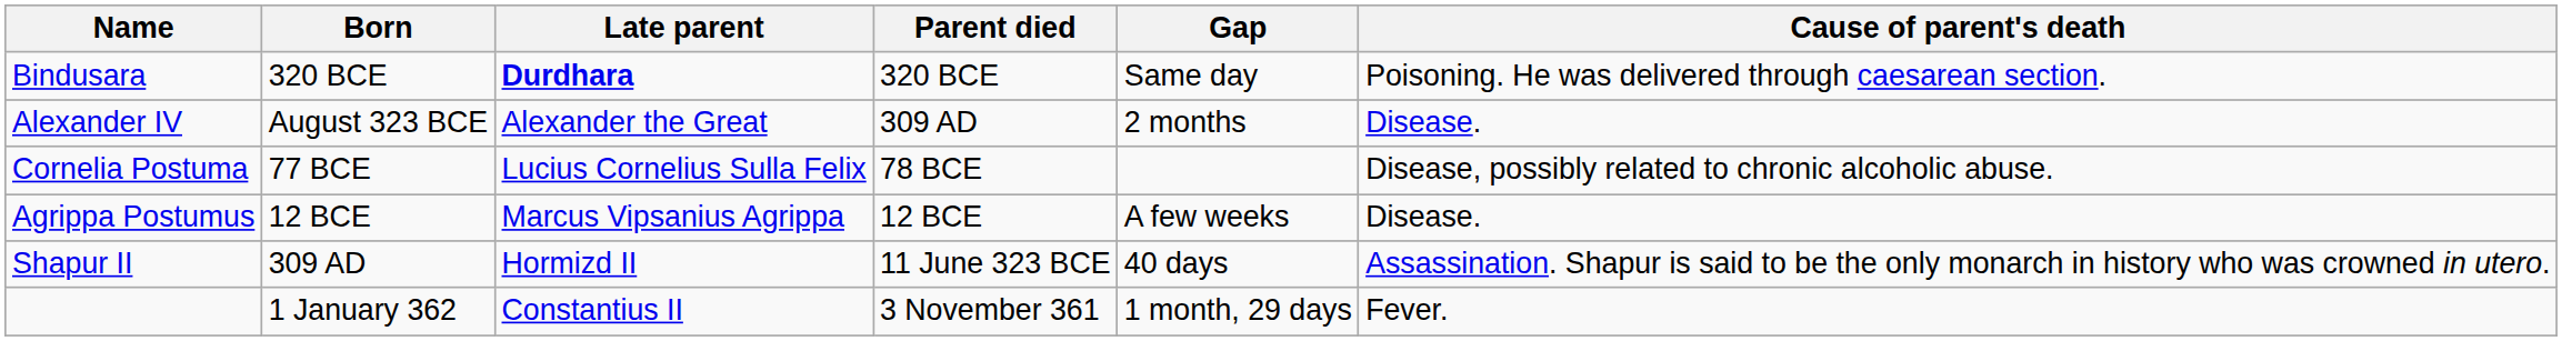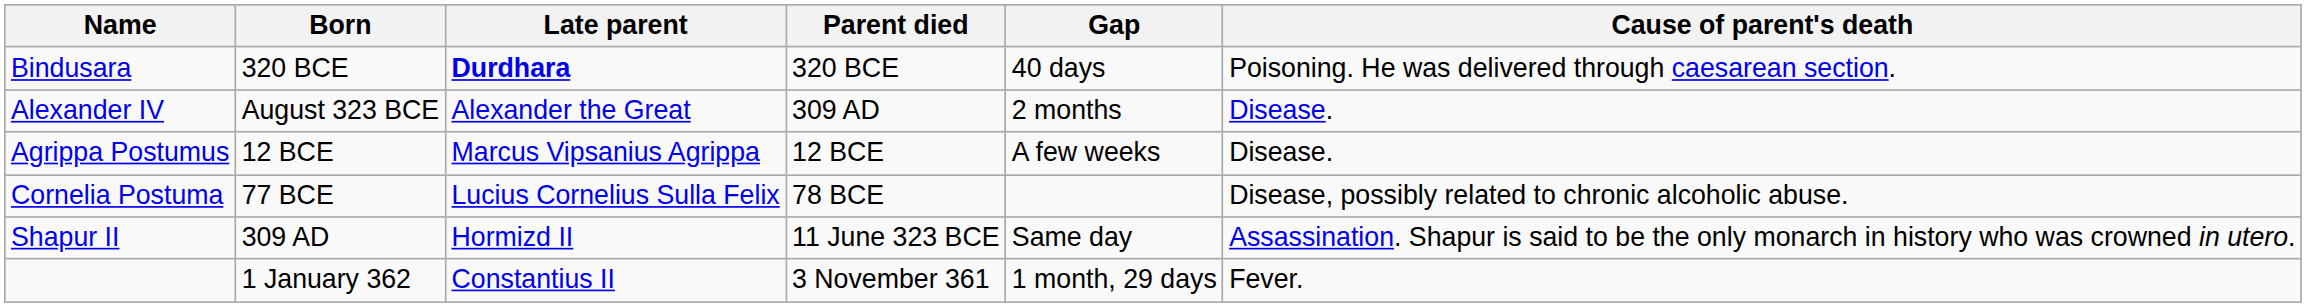Bindusara | Gap: Same day -> 40 days
rows swapped: Cornelia Postuma <-> Agrippa Postumus
Shapur II | Gap: 40 days -> Same day
